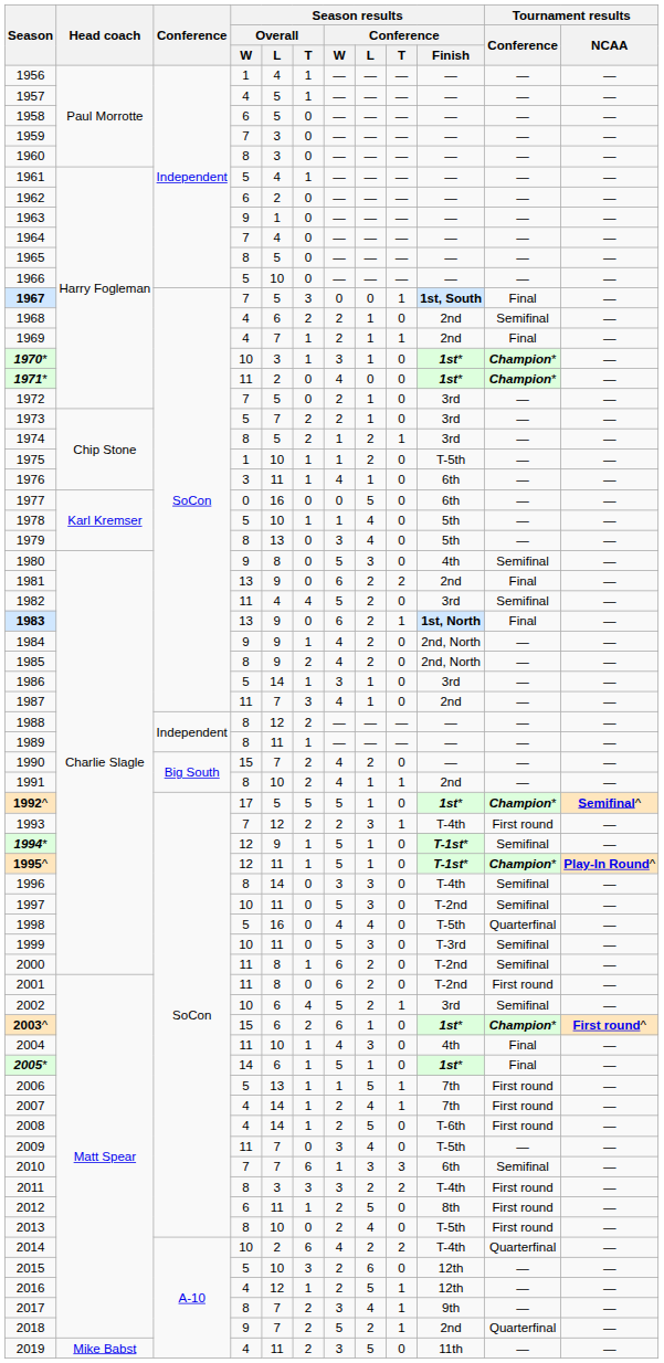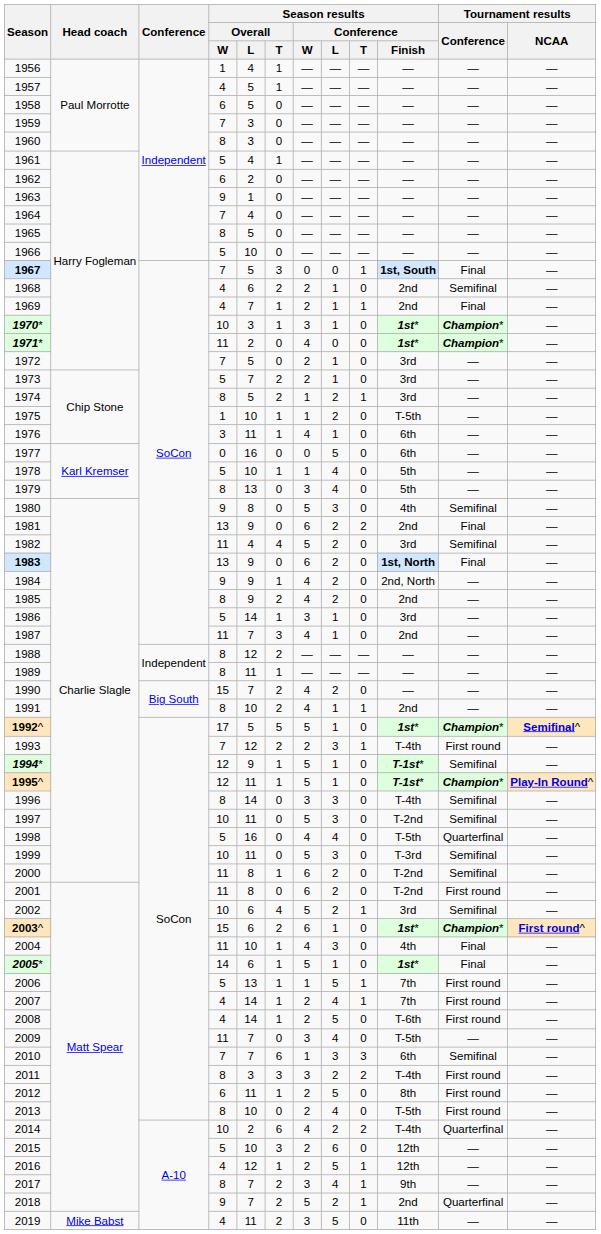1983 | Season results / Conference / T: 1 -> 0
1985 | Season results / Conference / Finish: 2nd, North -> 2nd
